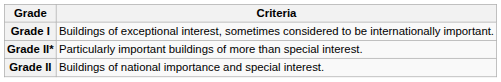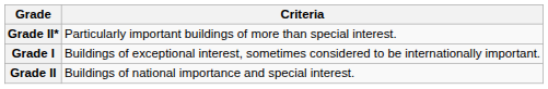rows swapped: Grade I <-> Grade II*
